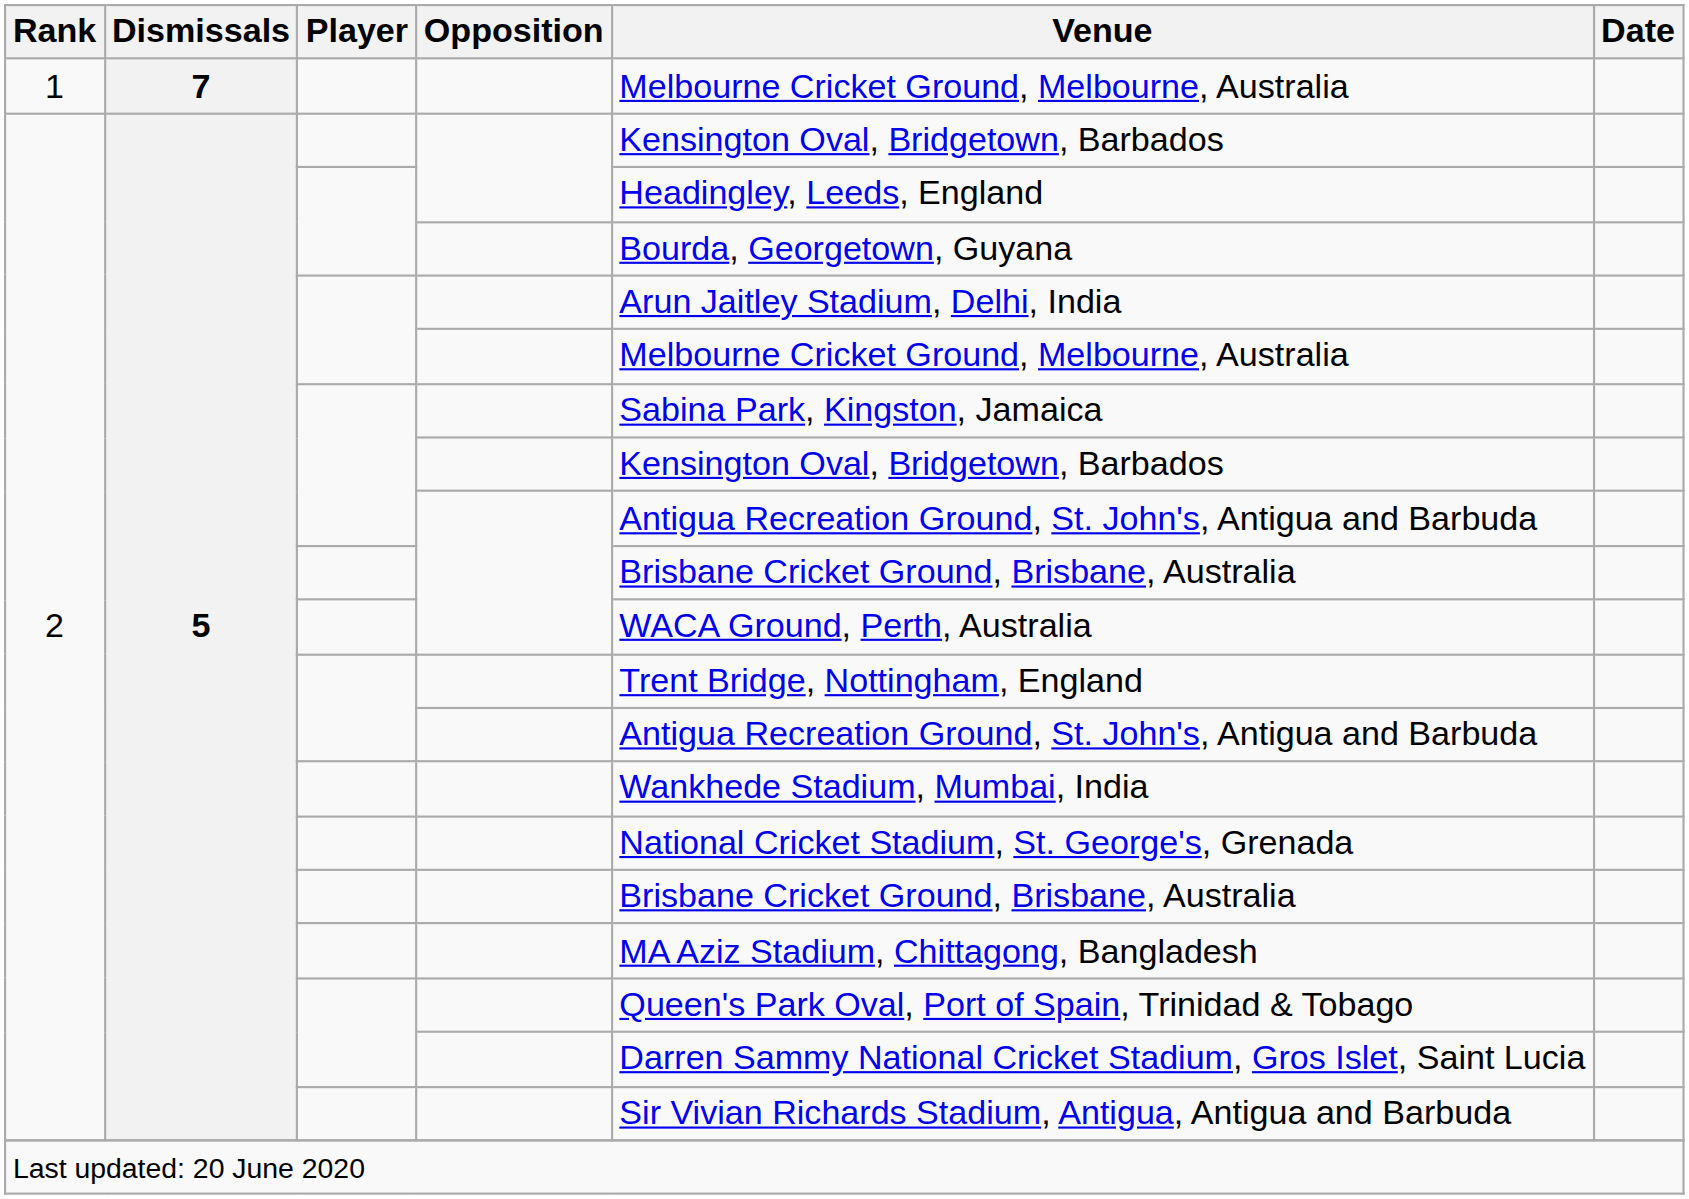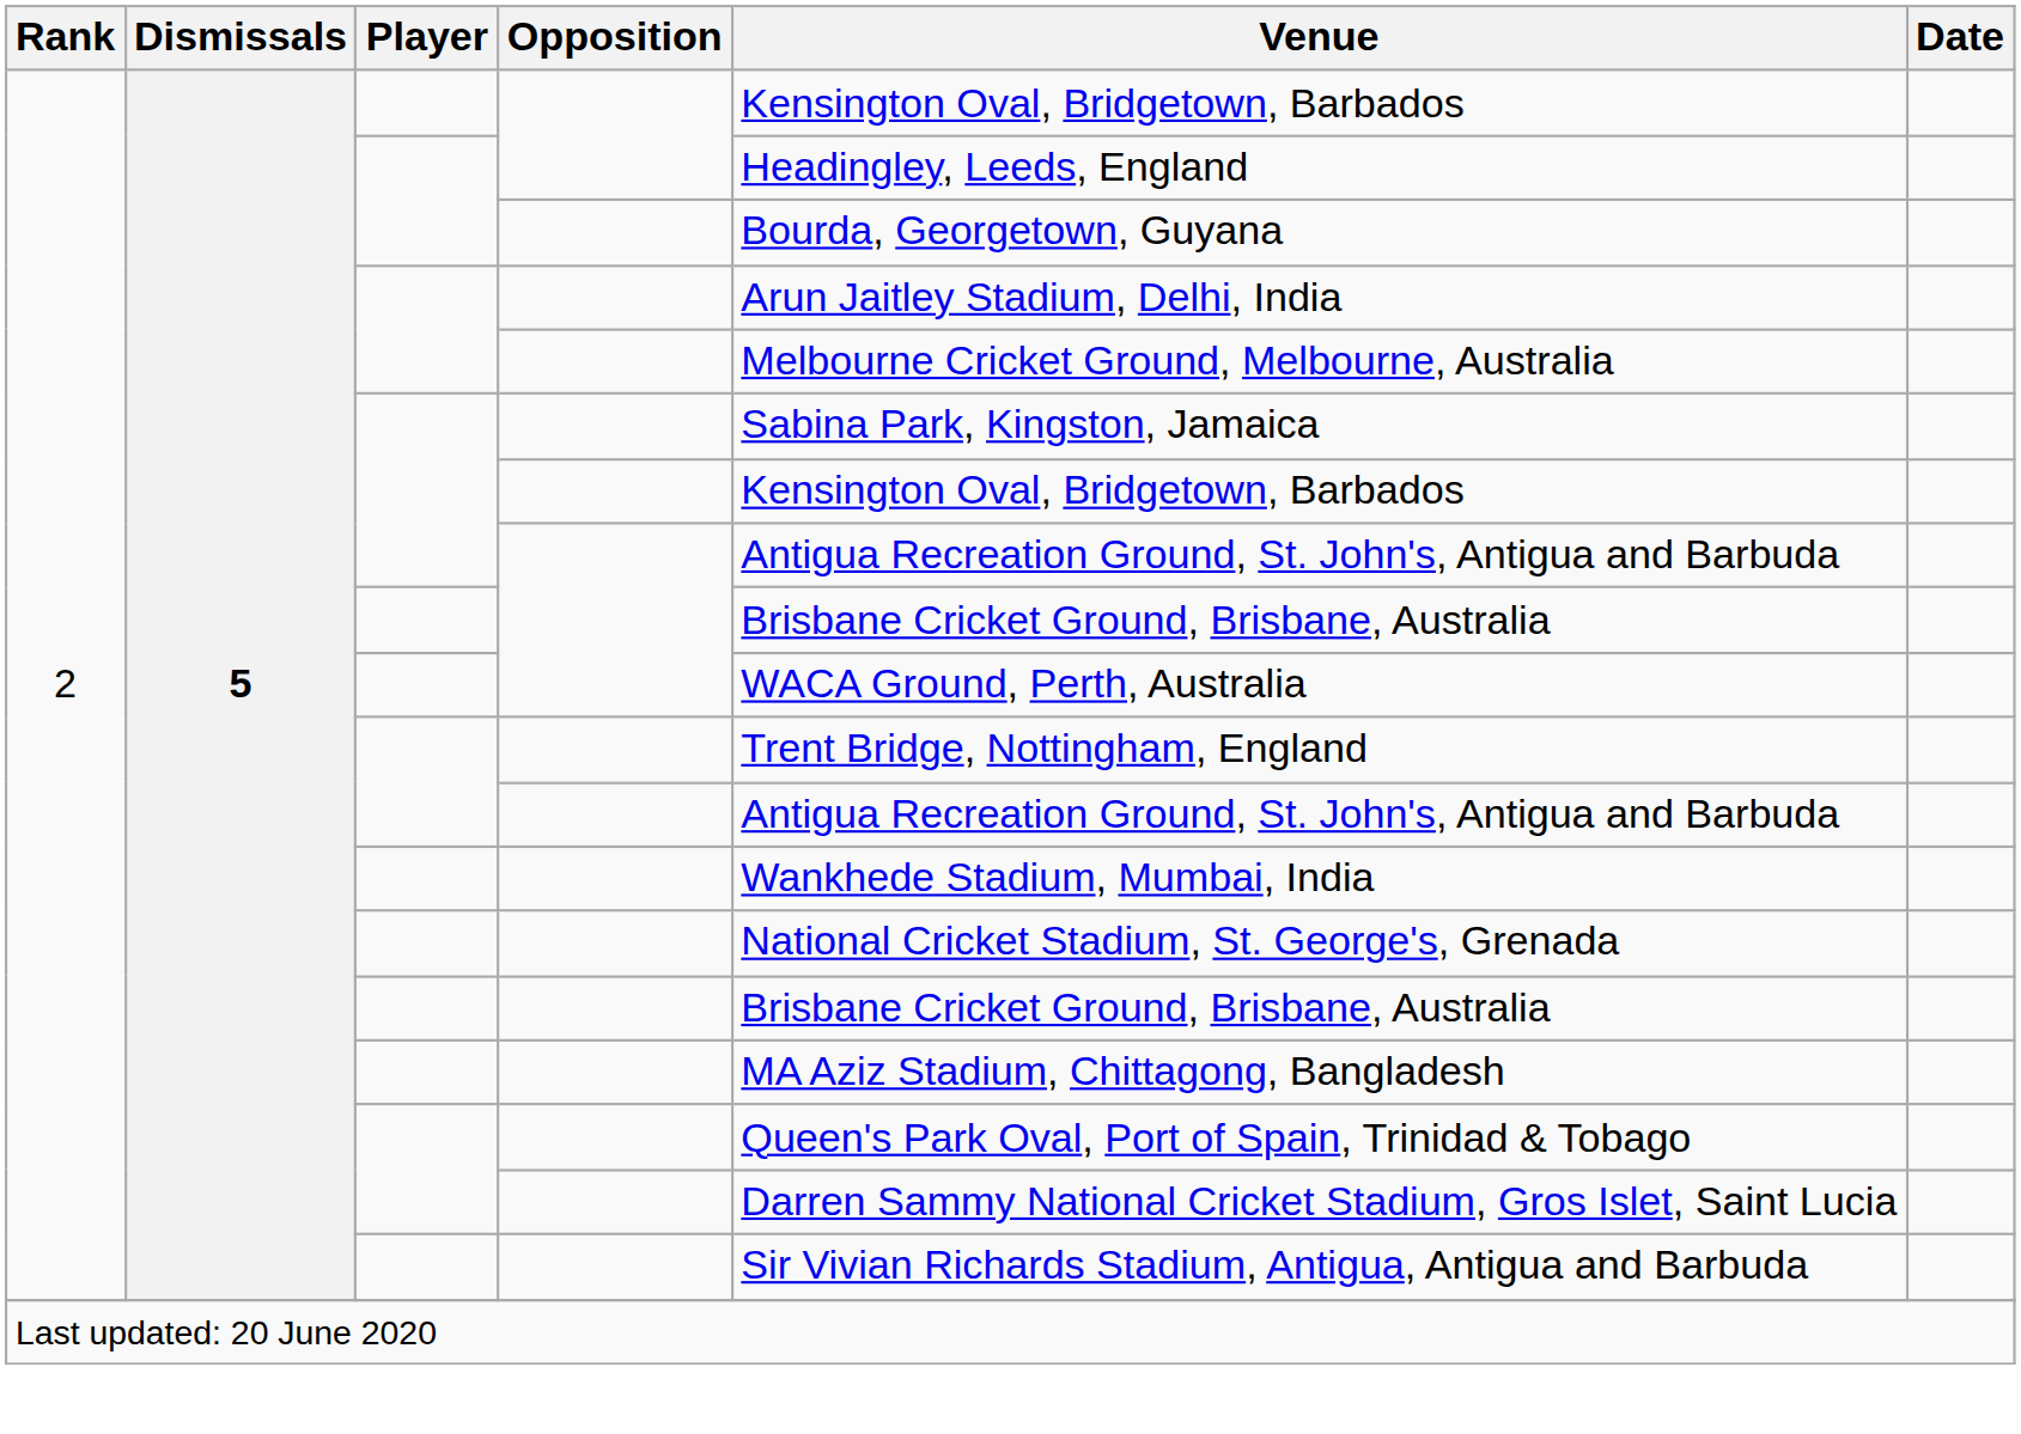- row: 1 | 7 | Melbourne Cricket Ground, Melbourne, Australia
